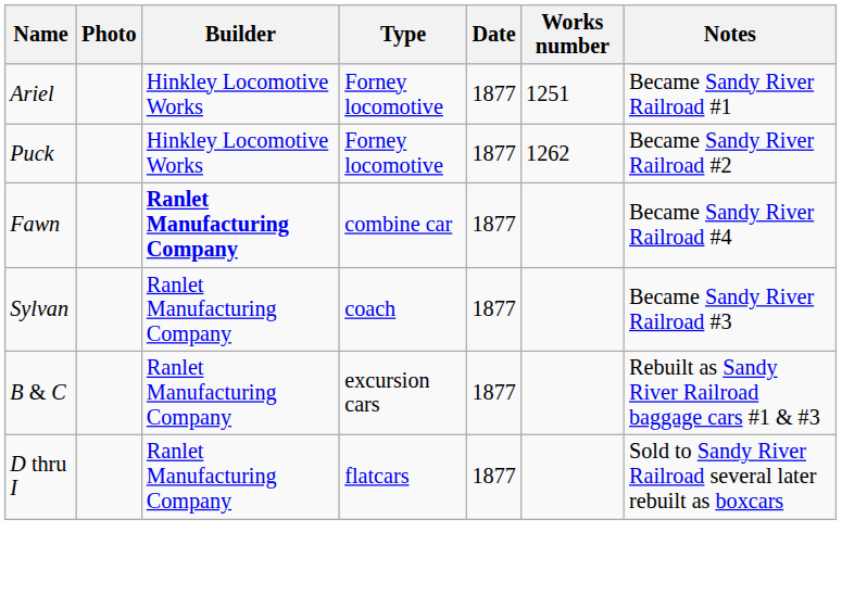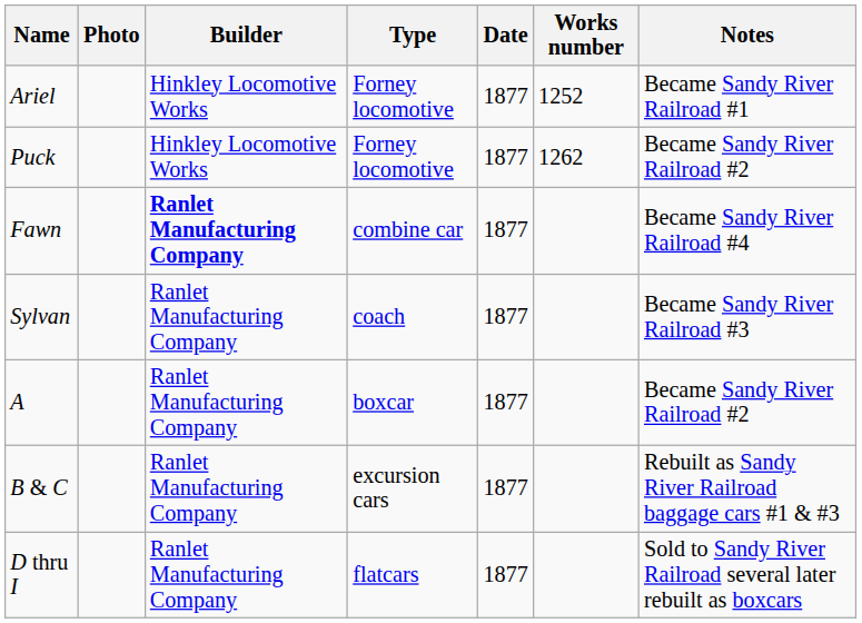Ariel | Works number: 1251 -> 1252
+ row: A | Ranlet Manufacturing Company | boxcar | 1877 | Became Sandy River Railroad #2
